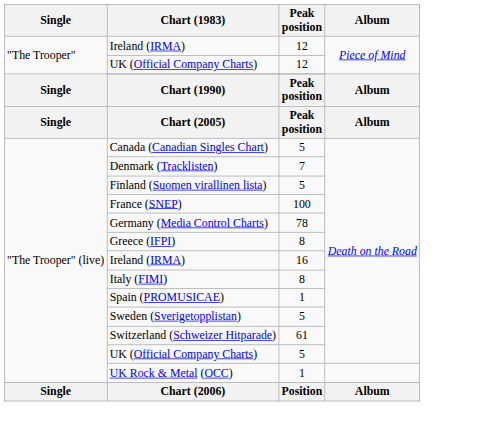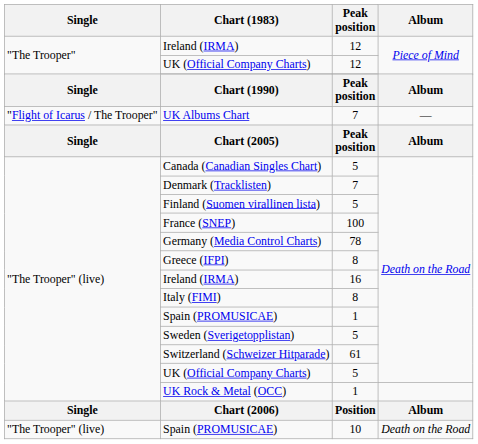+ row: "Flight of Icarus / The Trooper" | UK Albums Chart | 7 | —
+ row: "The Trooper" (live) | Spain (PROMUSICAE) | 10 | Death on the Road
